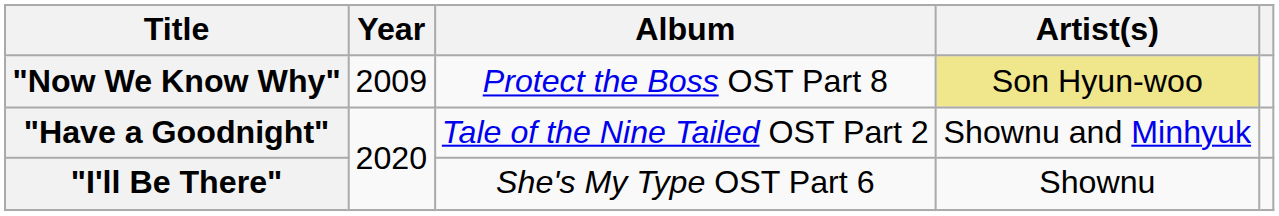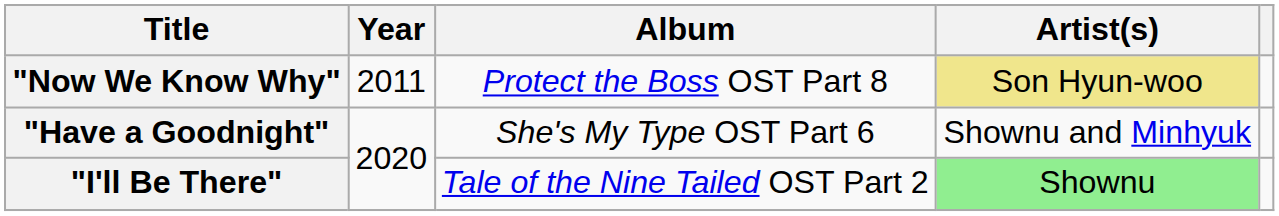"Now We Know Why" | Year: 2009 -> 2011
"Have a Goodnight" | Album: Tale of the Nine Tailed OST Part 2 -> She's My Type OST Part 6
"I'll Be There" | Album: She's My Type OST Part 6 -> Tale of the Nine Tailed OST Part 2
"I'll Be There" | Artist(s): no background -> lightgreen background
